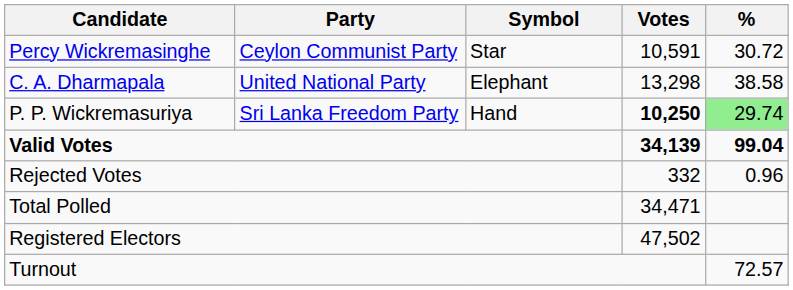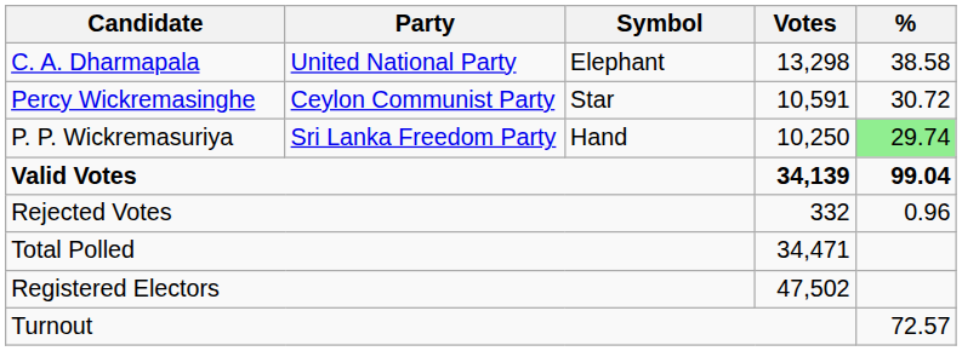rows swapped: C. A. Dharmapala <-> Percy Wickremasinghe
P. P. Wickremasuriya | Votes: bold -> normal
